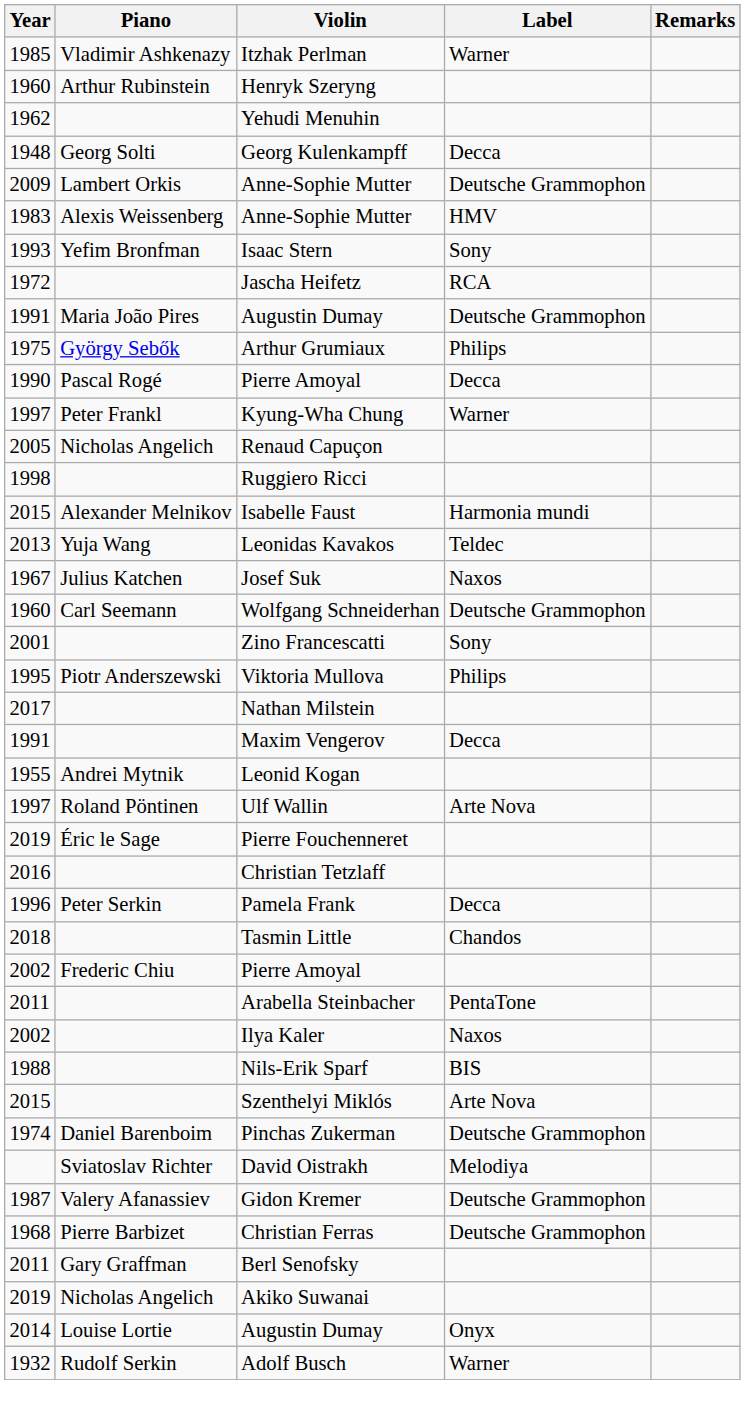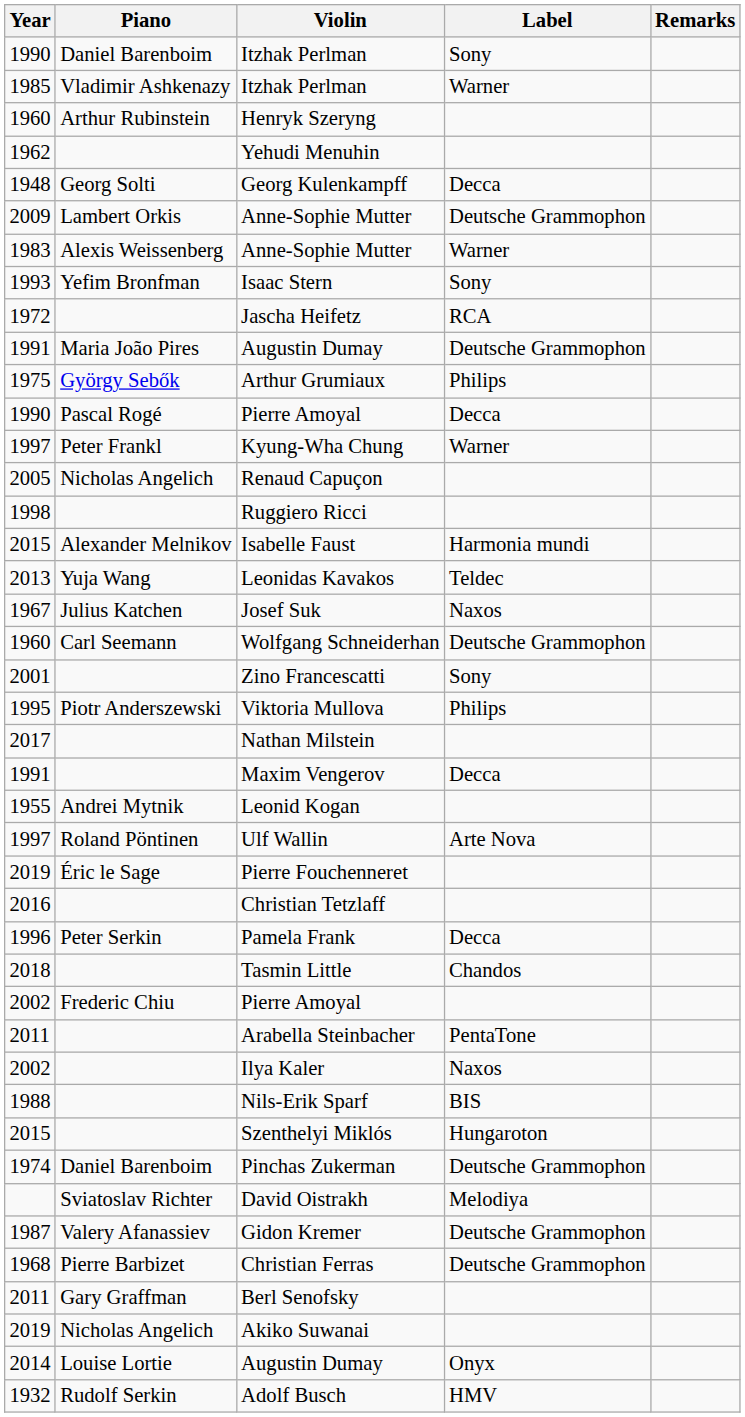+ row: 1990 | Daniel Barenboim | Itzhak Perlman | Sony
1983 / Anne-Sophie Mutter | Label: HMV -> Warner
Szenthelyi Miklós | Label: Arte Nova -> Hungaroton
Adolf Busch | Label: Warner -> HMV
